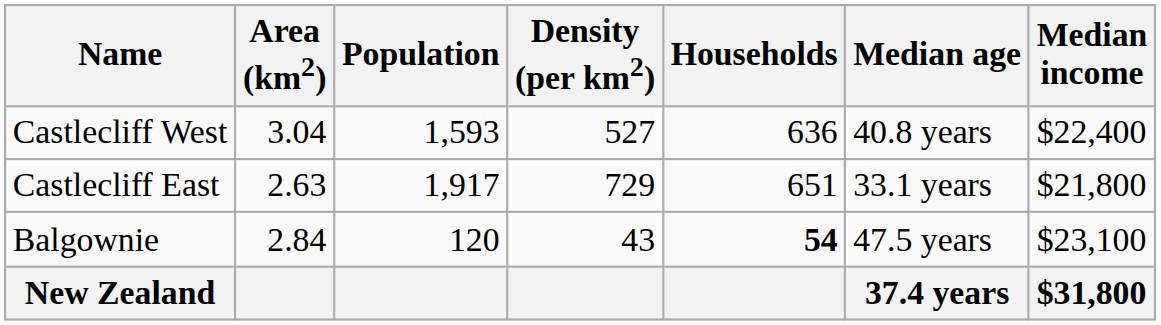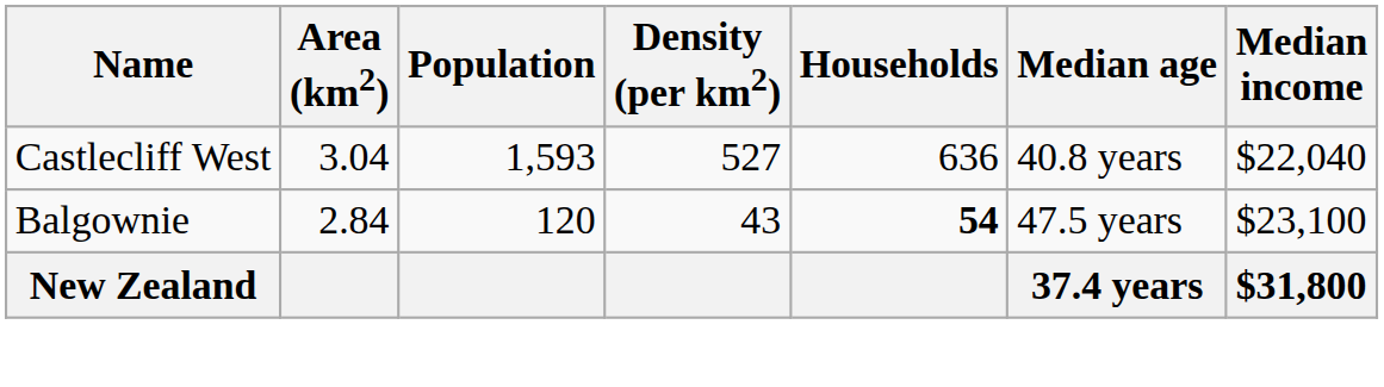Castlecliff West | Median income: $22,400 -> $22,040
- row: Castlecliff East | 2.63 | 1,917 | 729 | 651 | 33.1 years | $21,800
